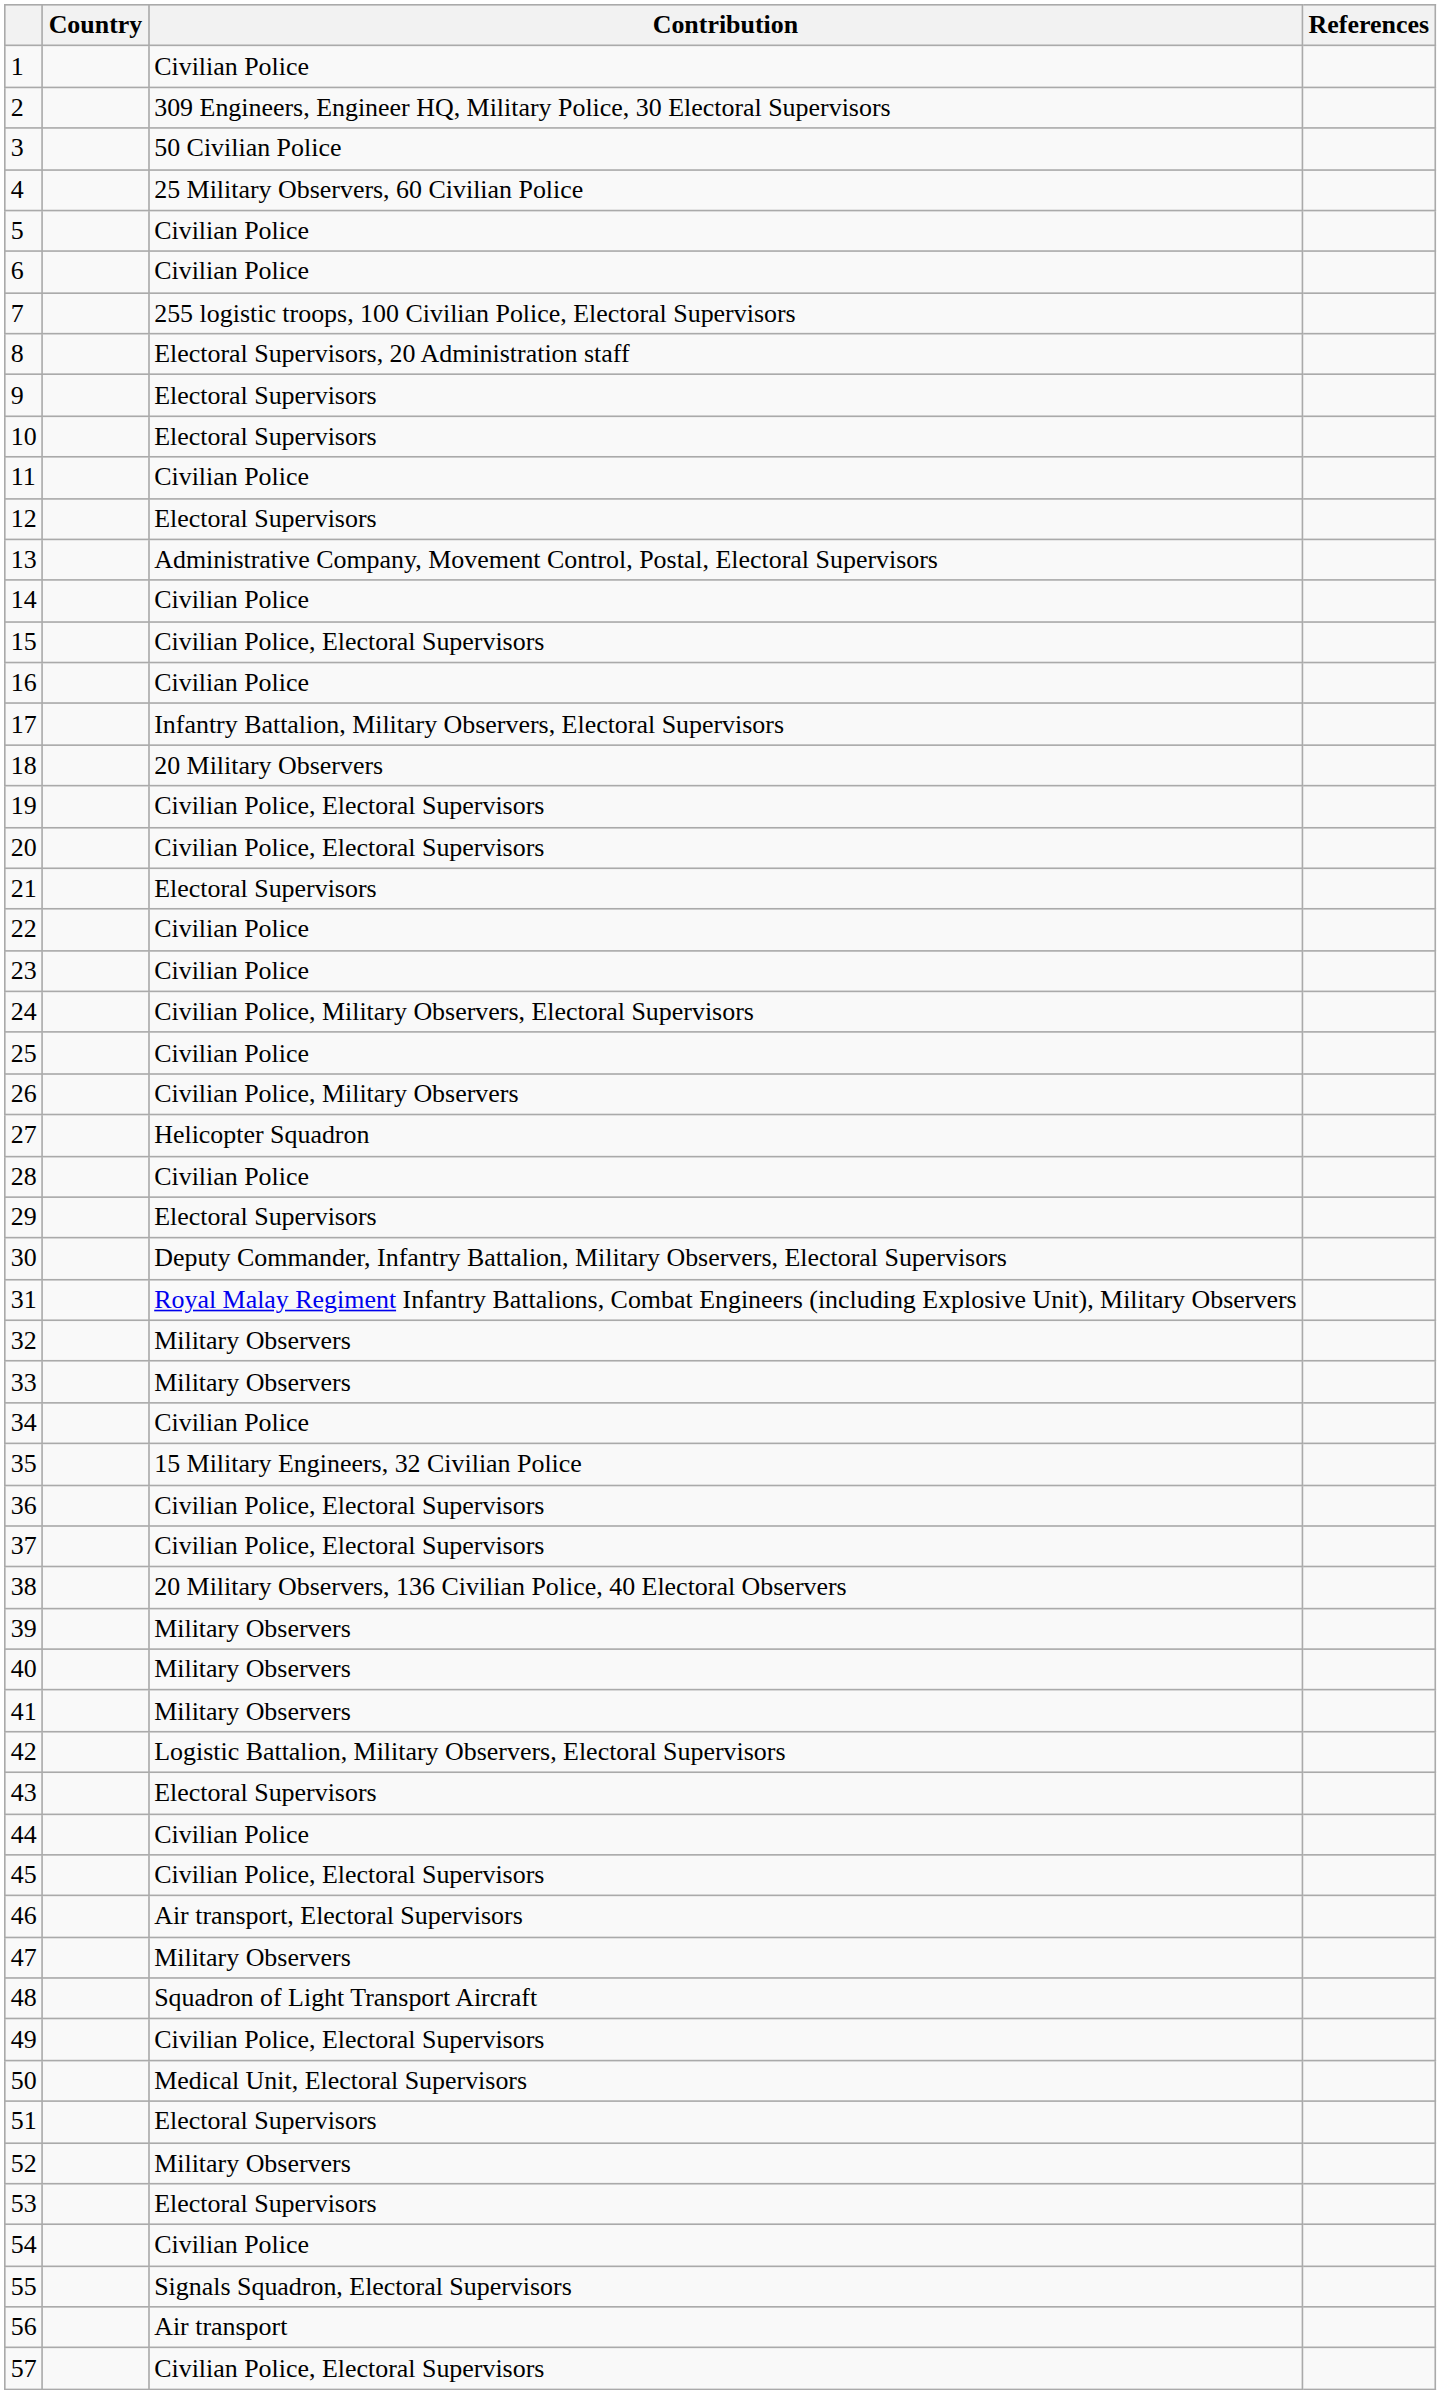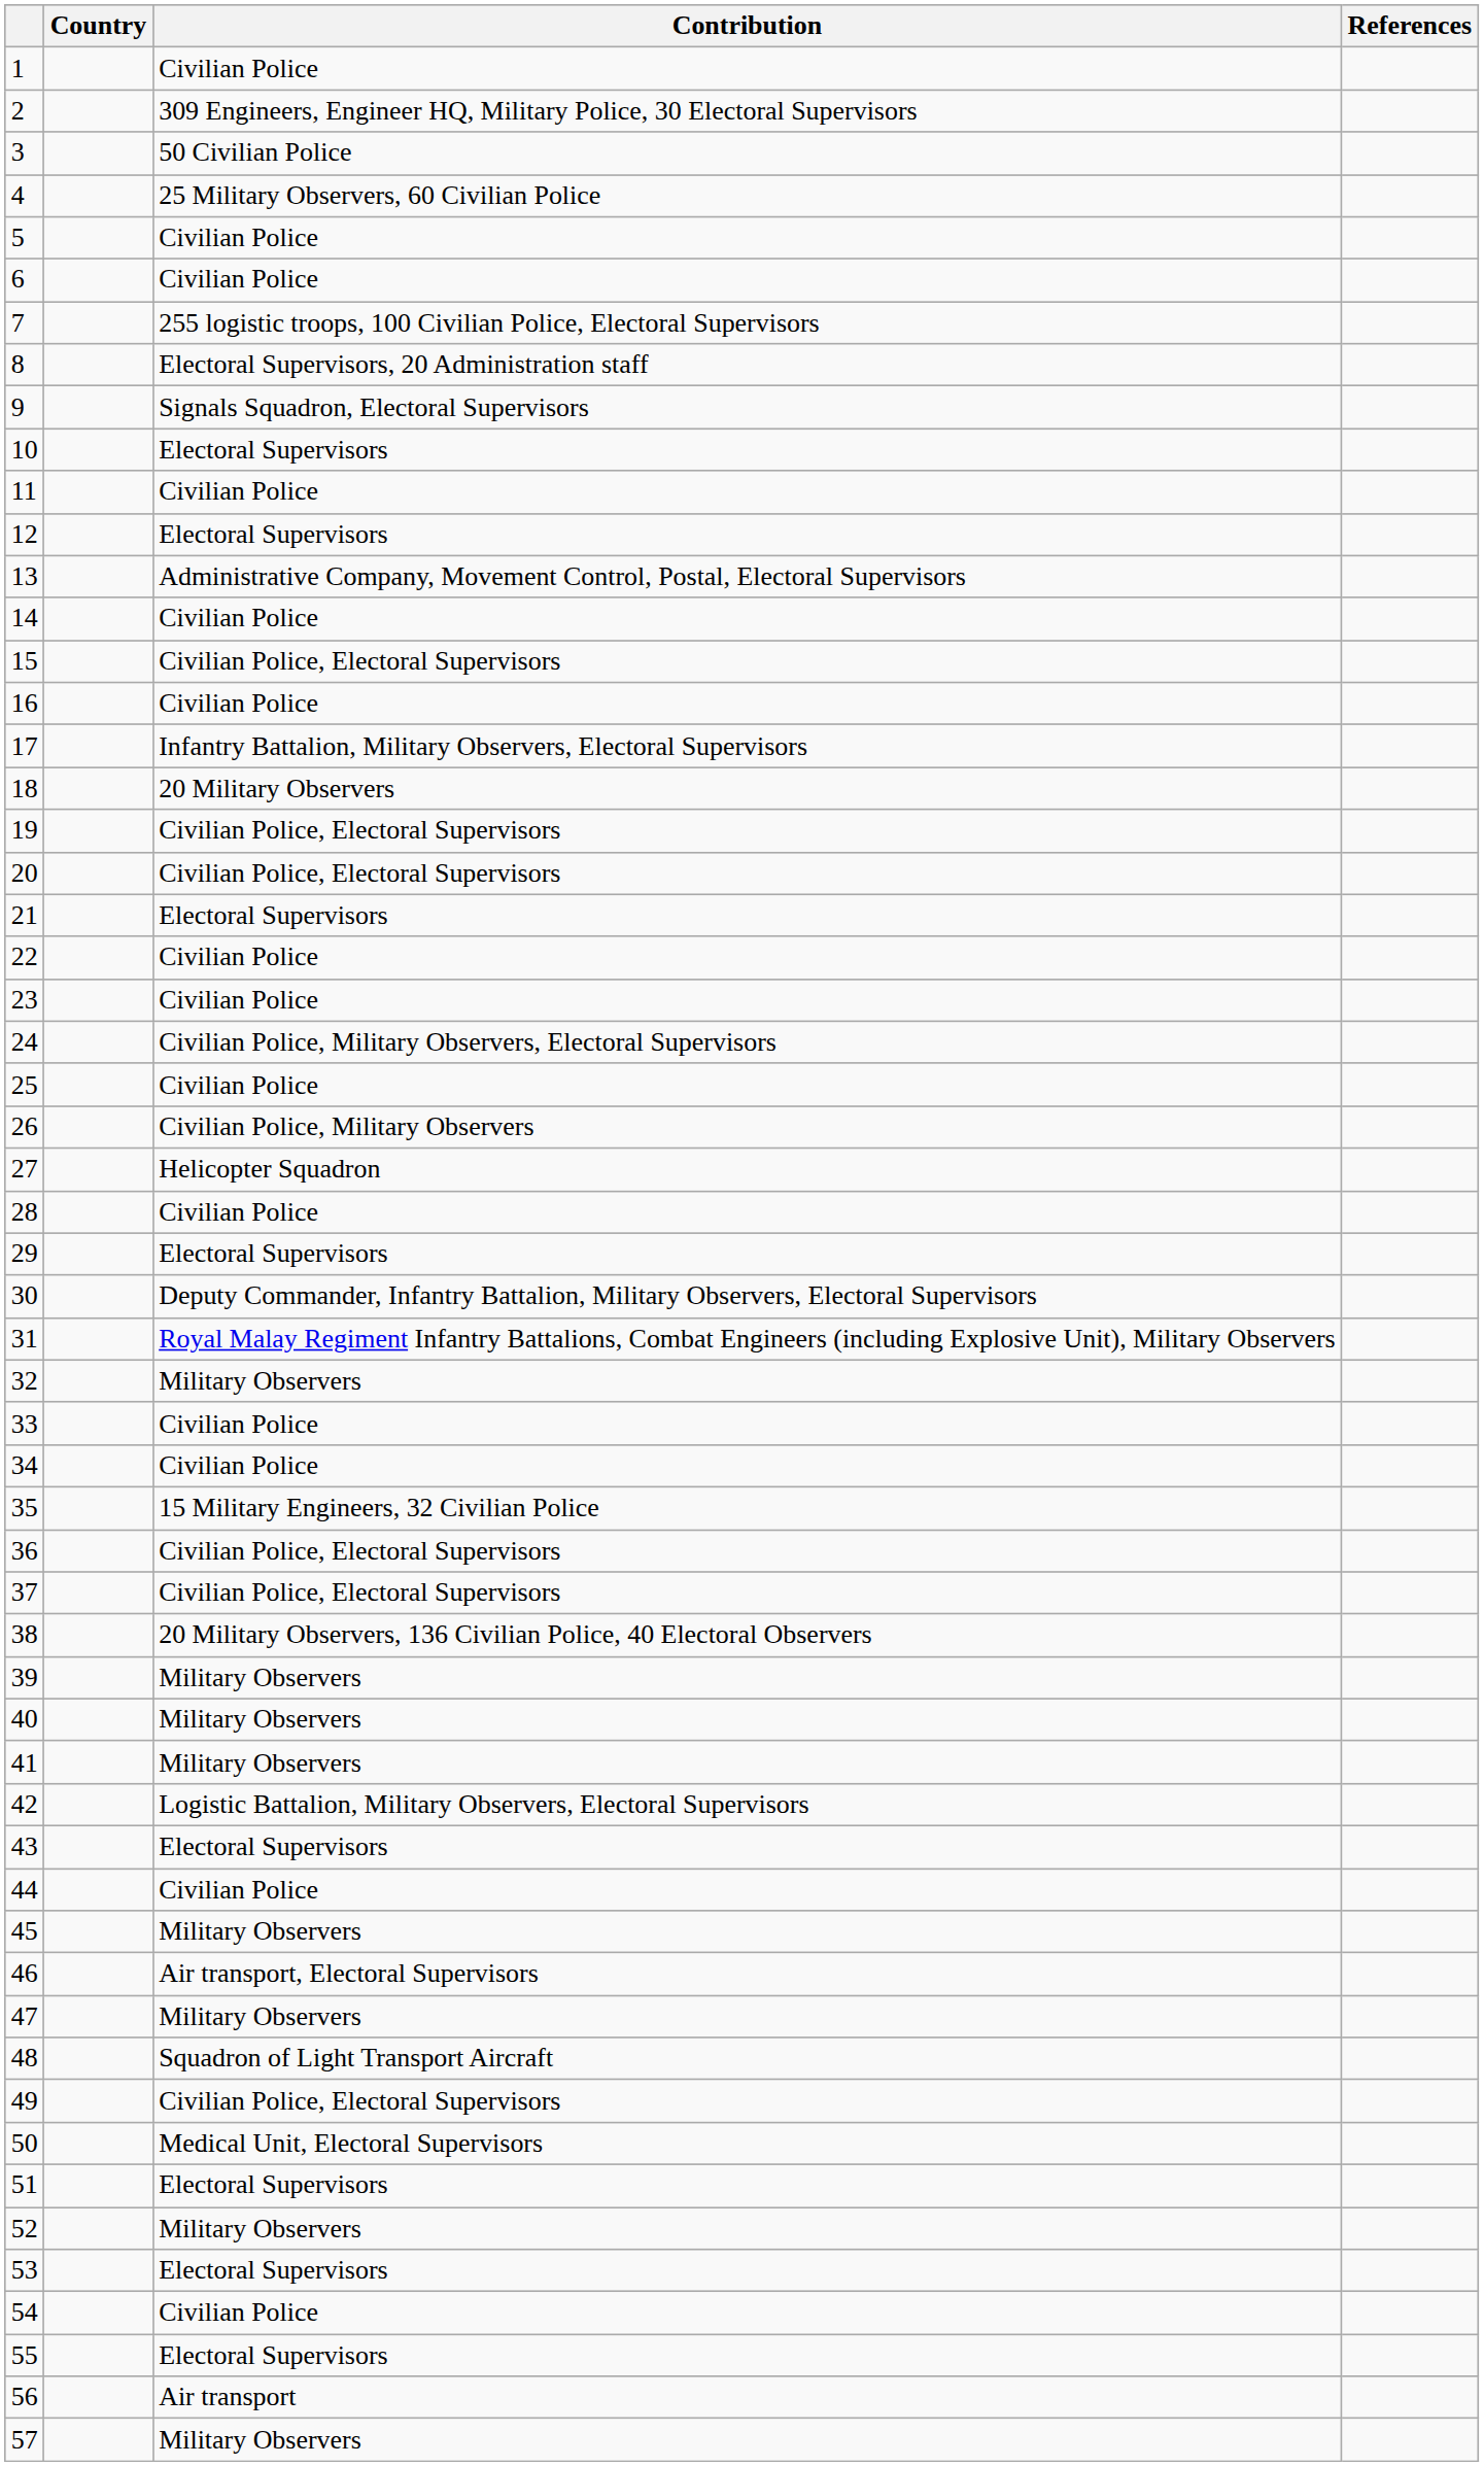9 | Contribution: Electoral Supervisors -> Signals Squadron, Electoral Supervisors
33 | Contribution: Military Observers -> Civilian Police
45 | Contribution: Civilian Police, Electoral Supervisors -> Military Observers
55 | Contribution: Signals Squadron, Electoral Supervisors -> Electoral Supervisors
57 | Contribution: Civilian Police, Electoral Supervisors -> Military Observers
